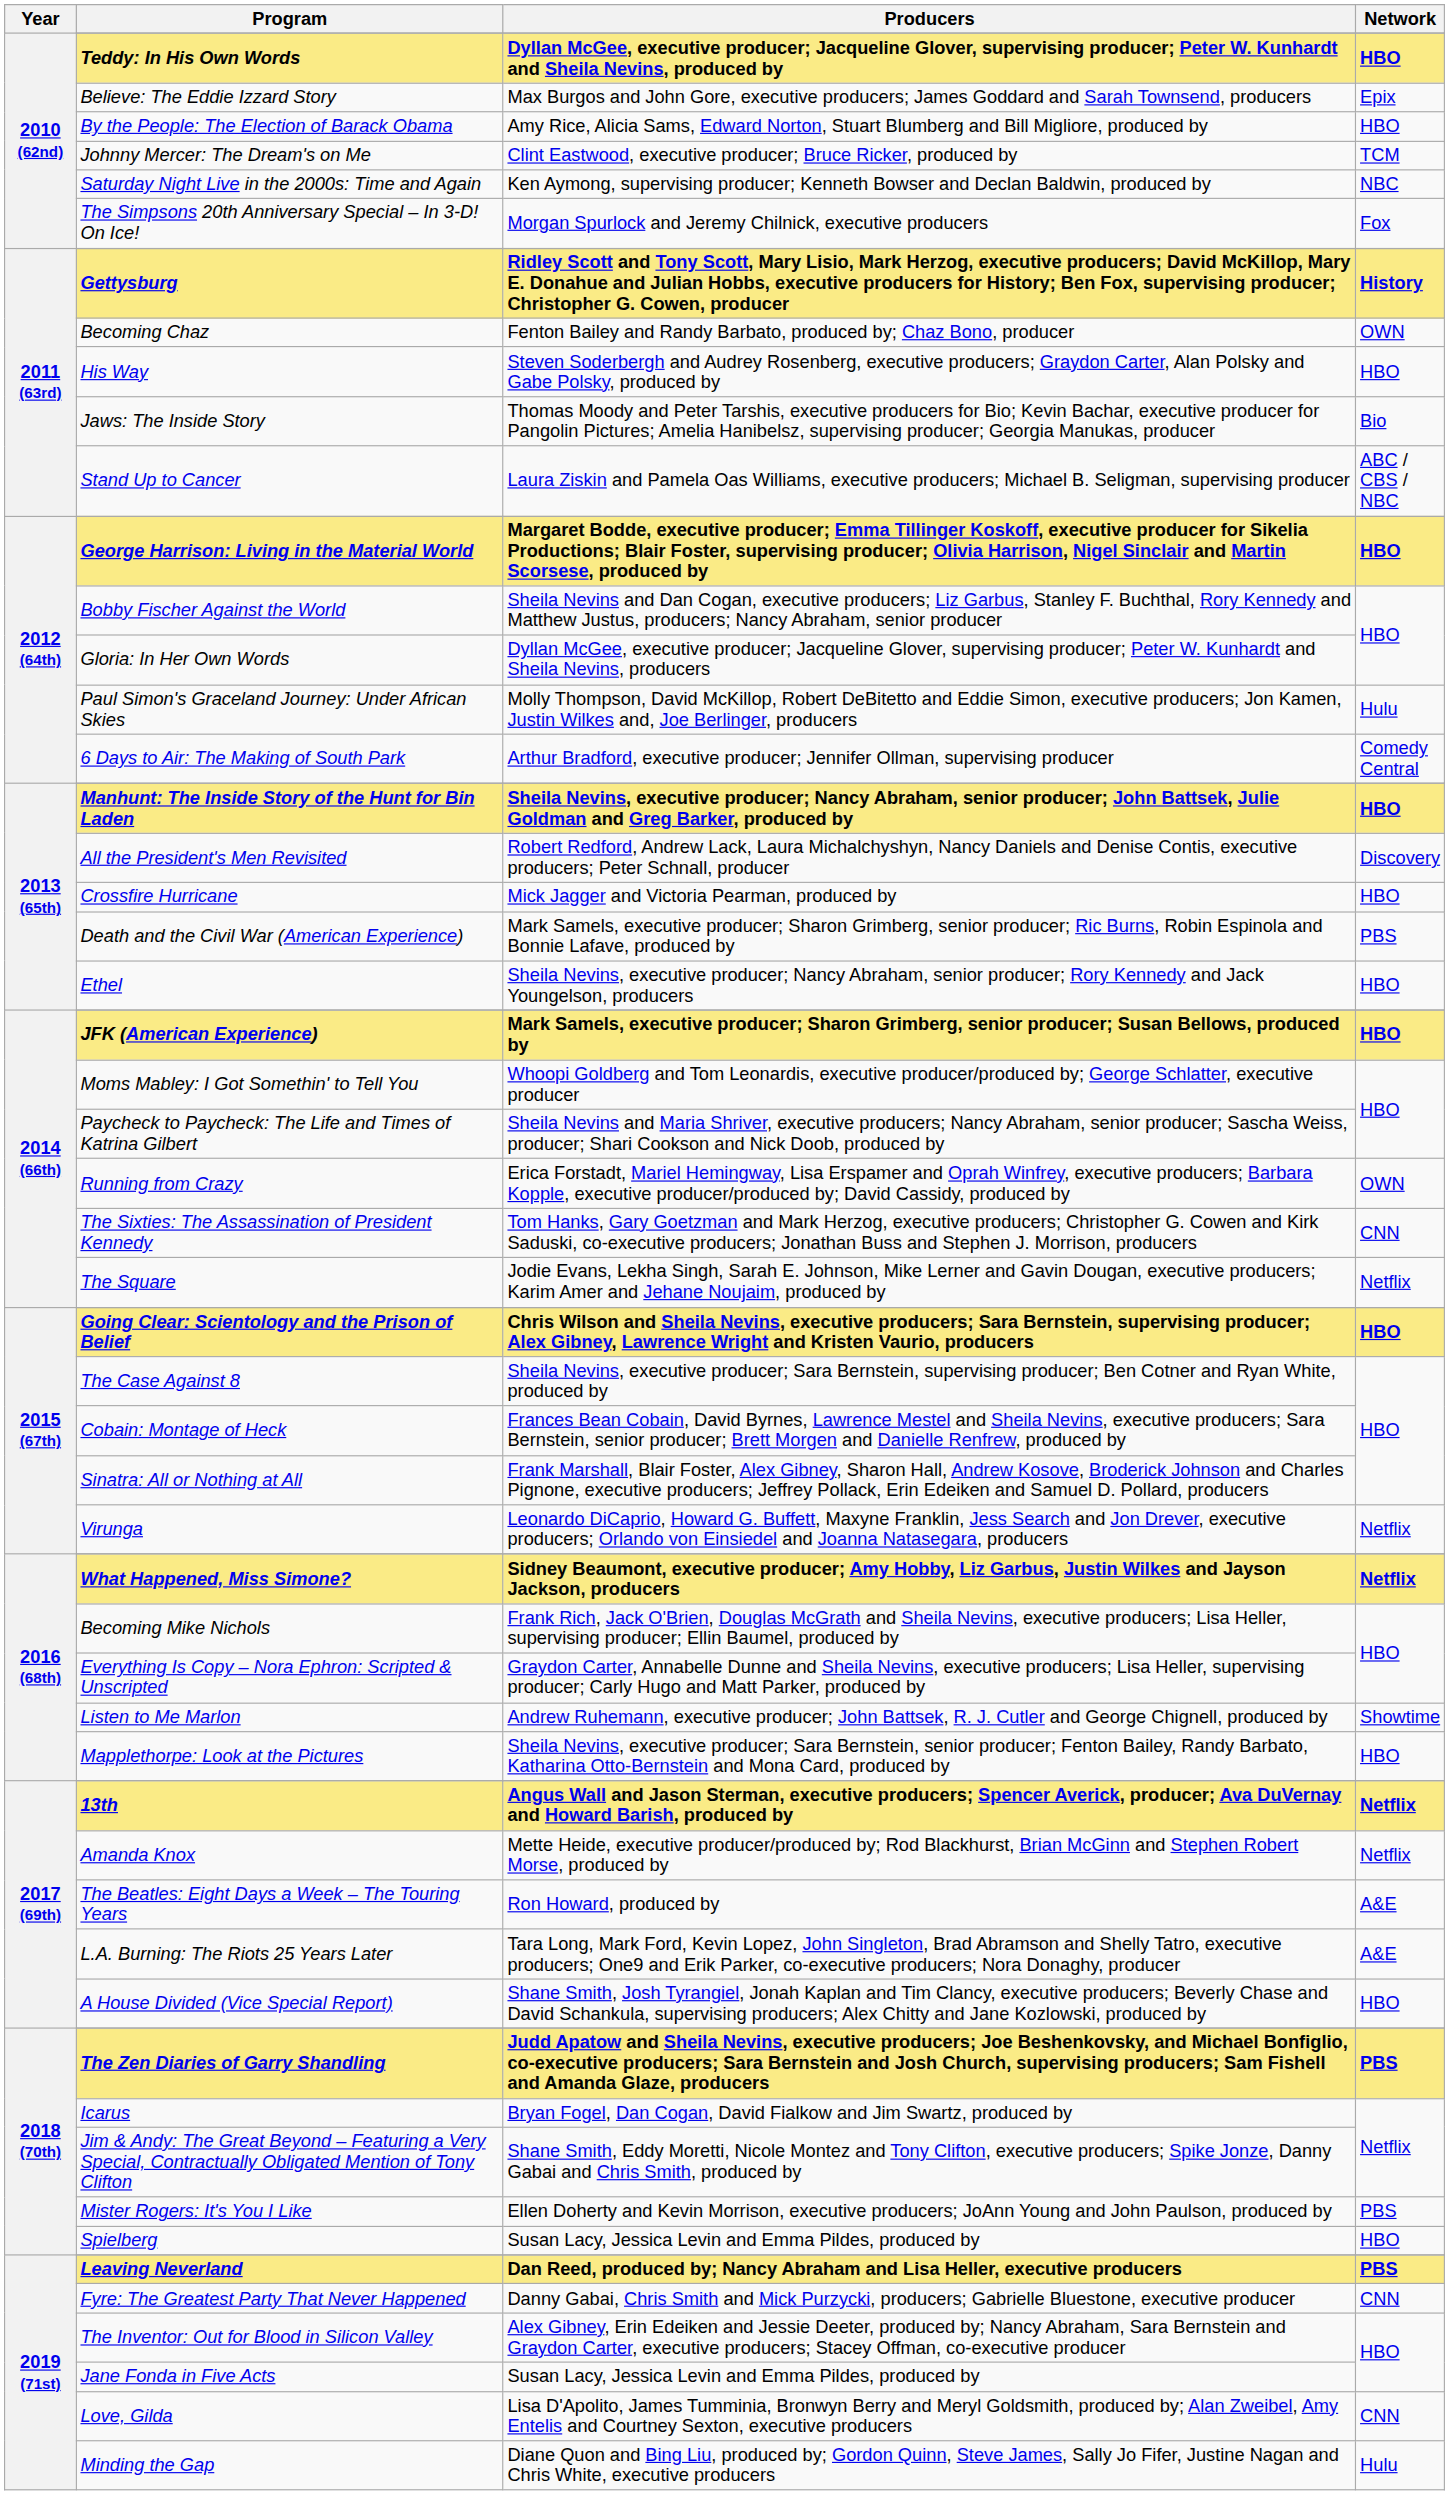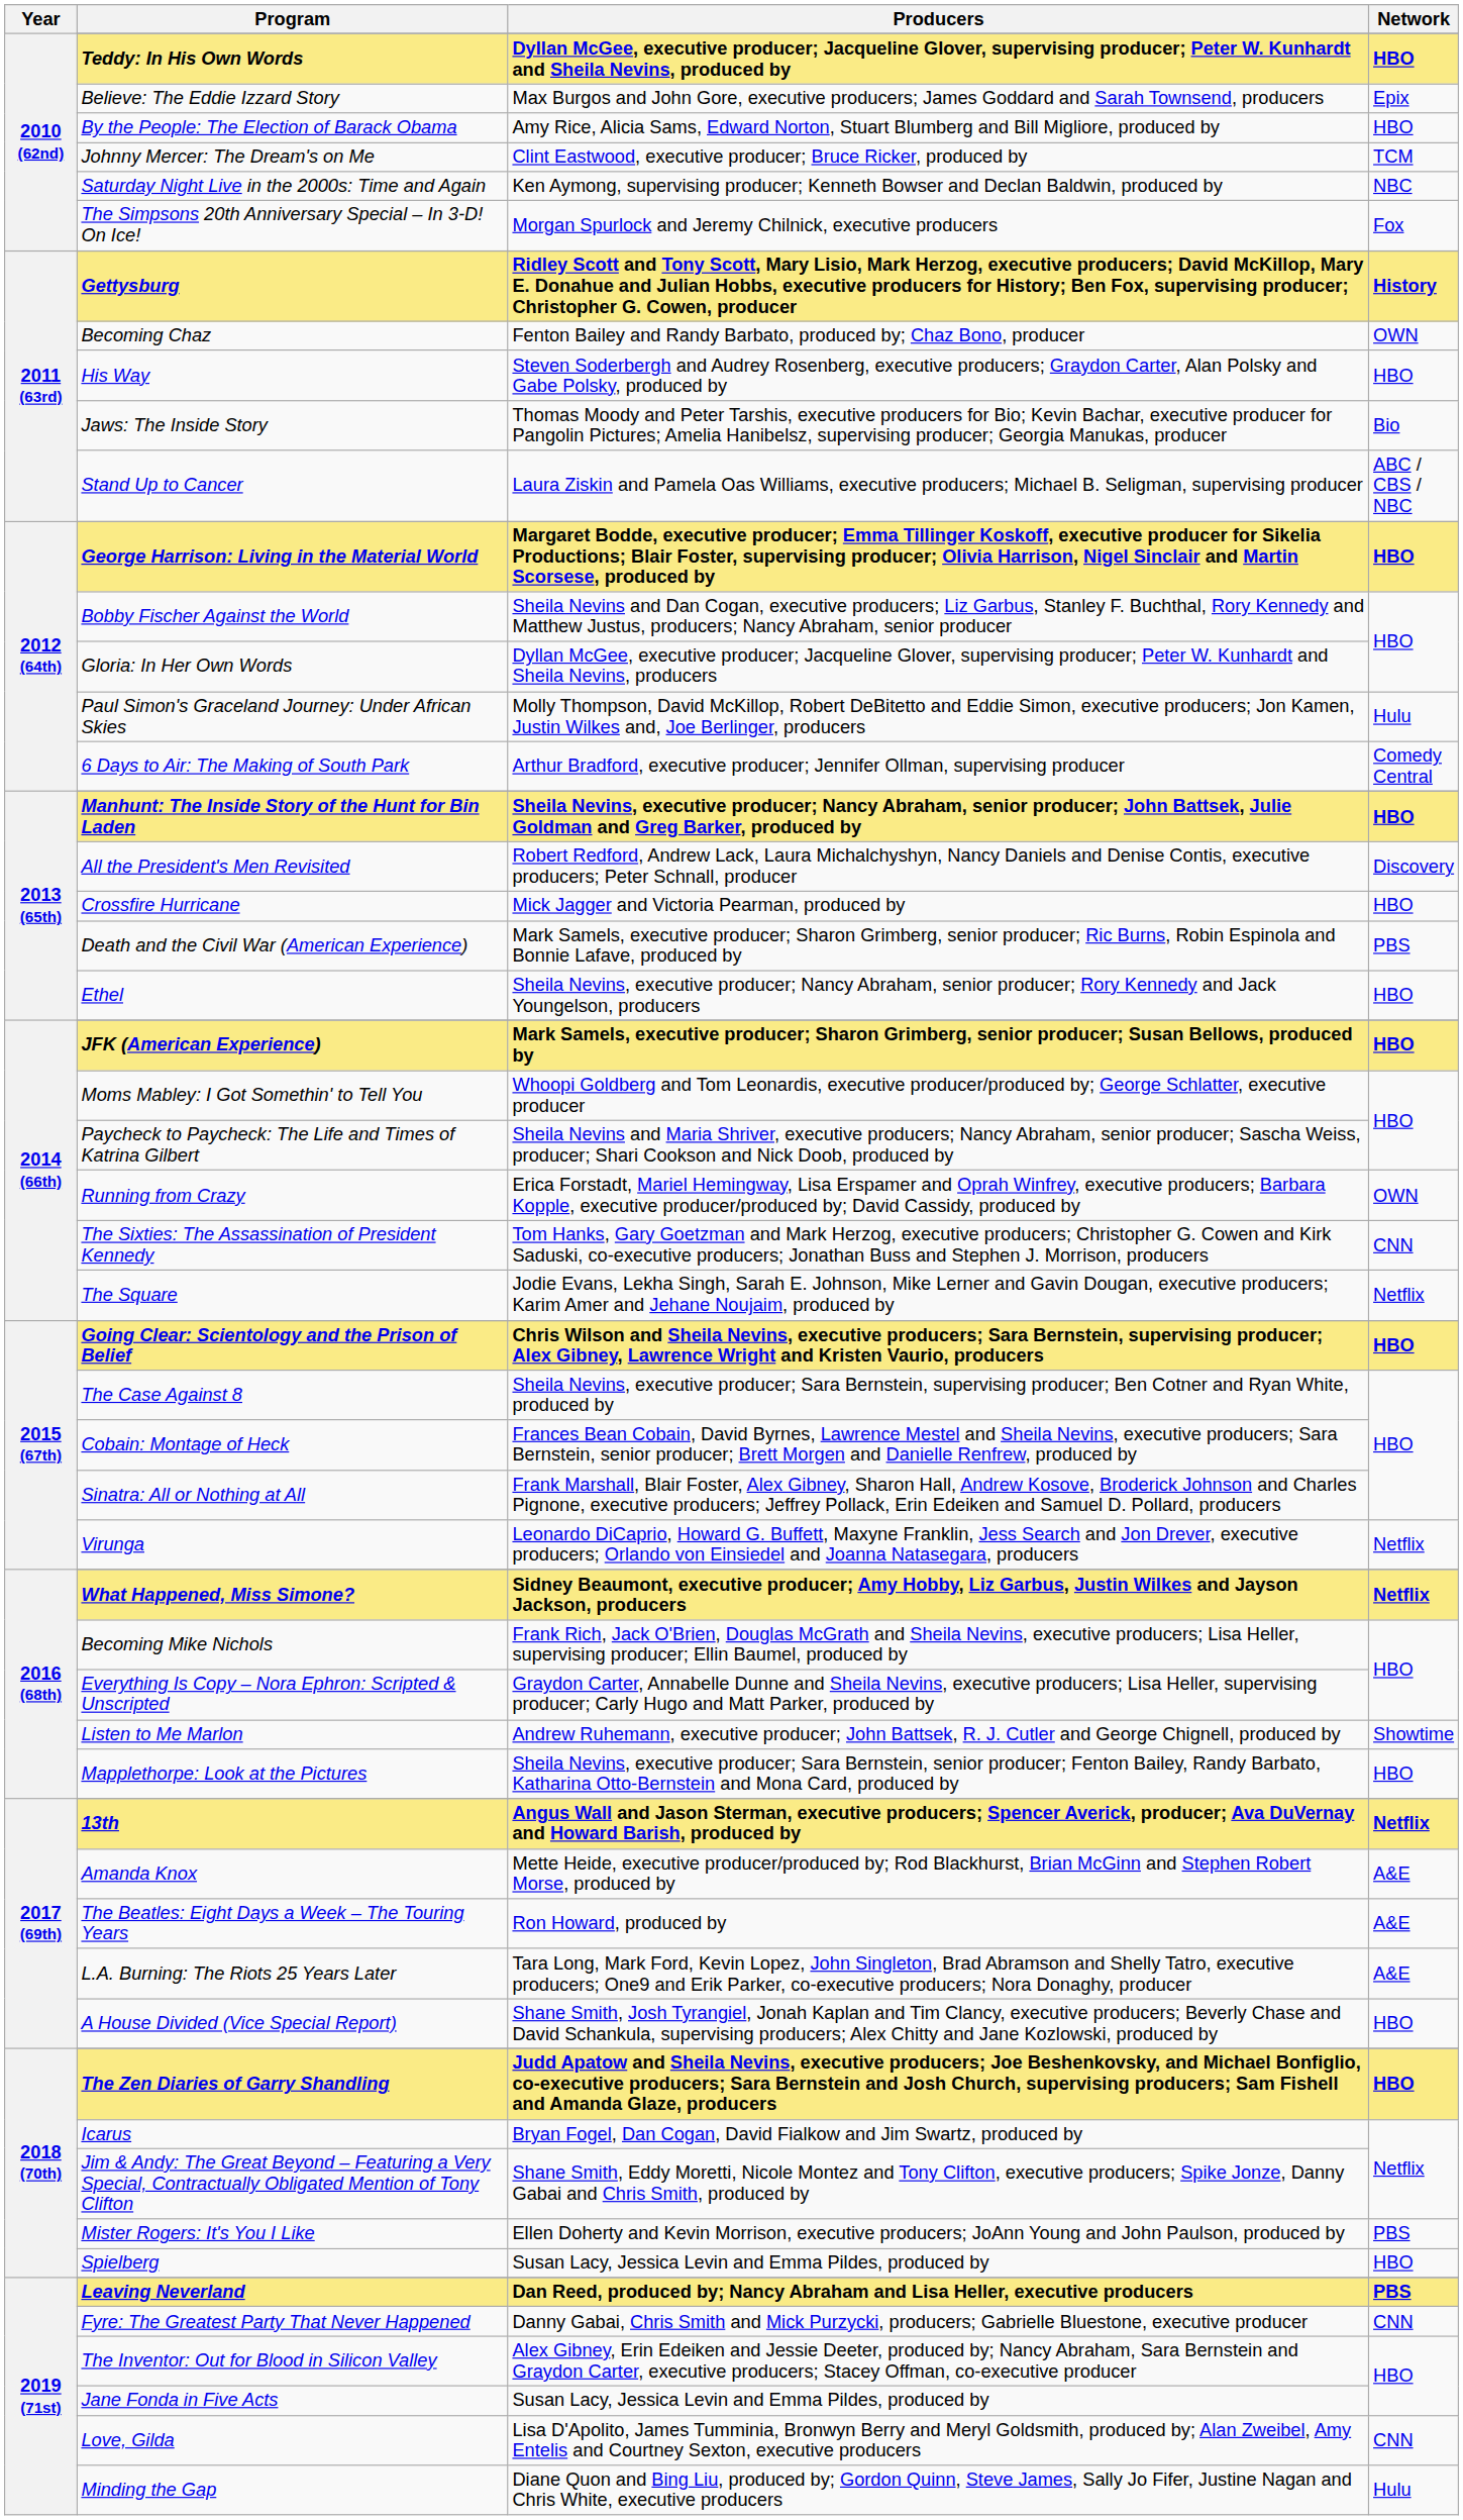Amanda Knox | Network: Netflix -> A&E
The Zen Diaries of Garry Shandling | Network: PBS -> HBO
